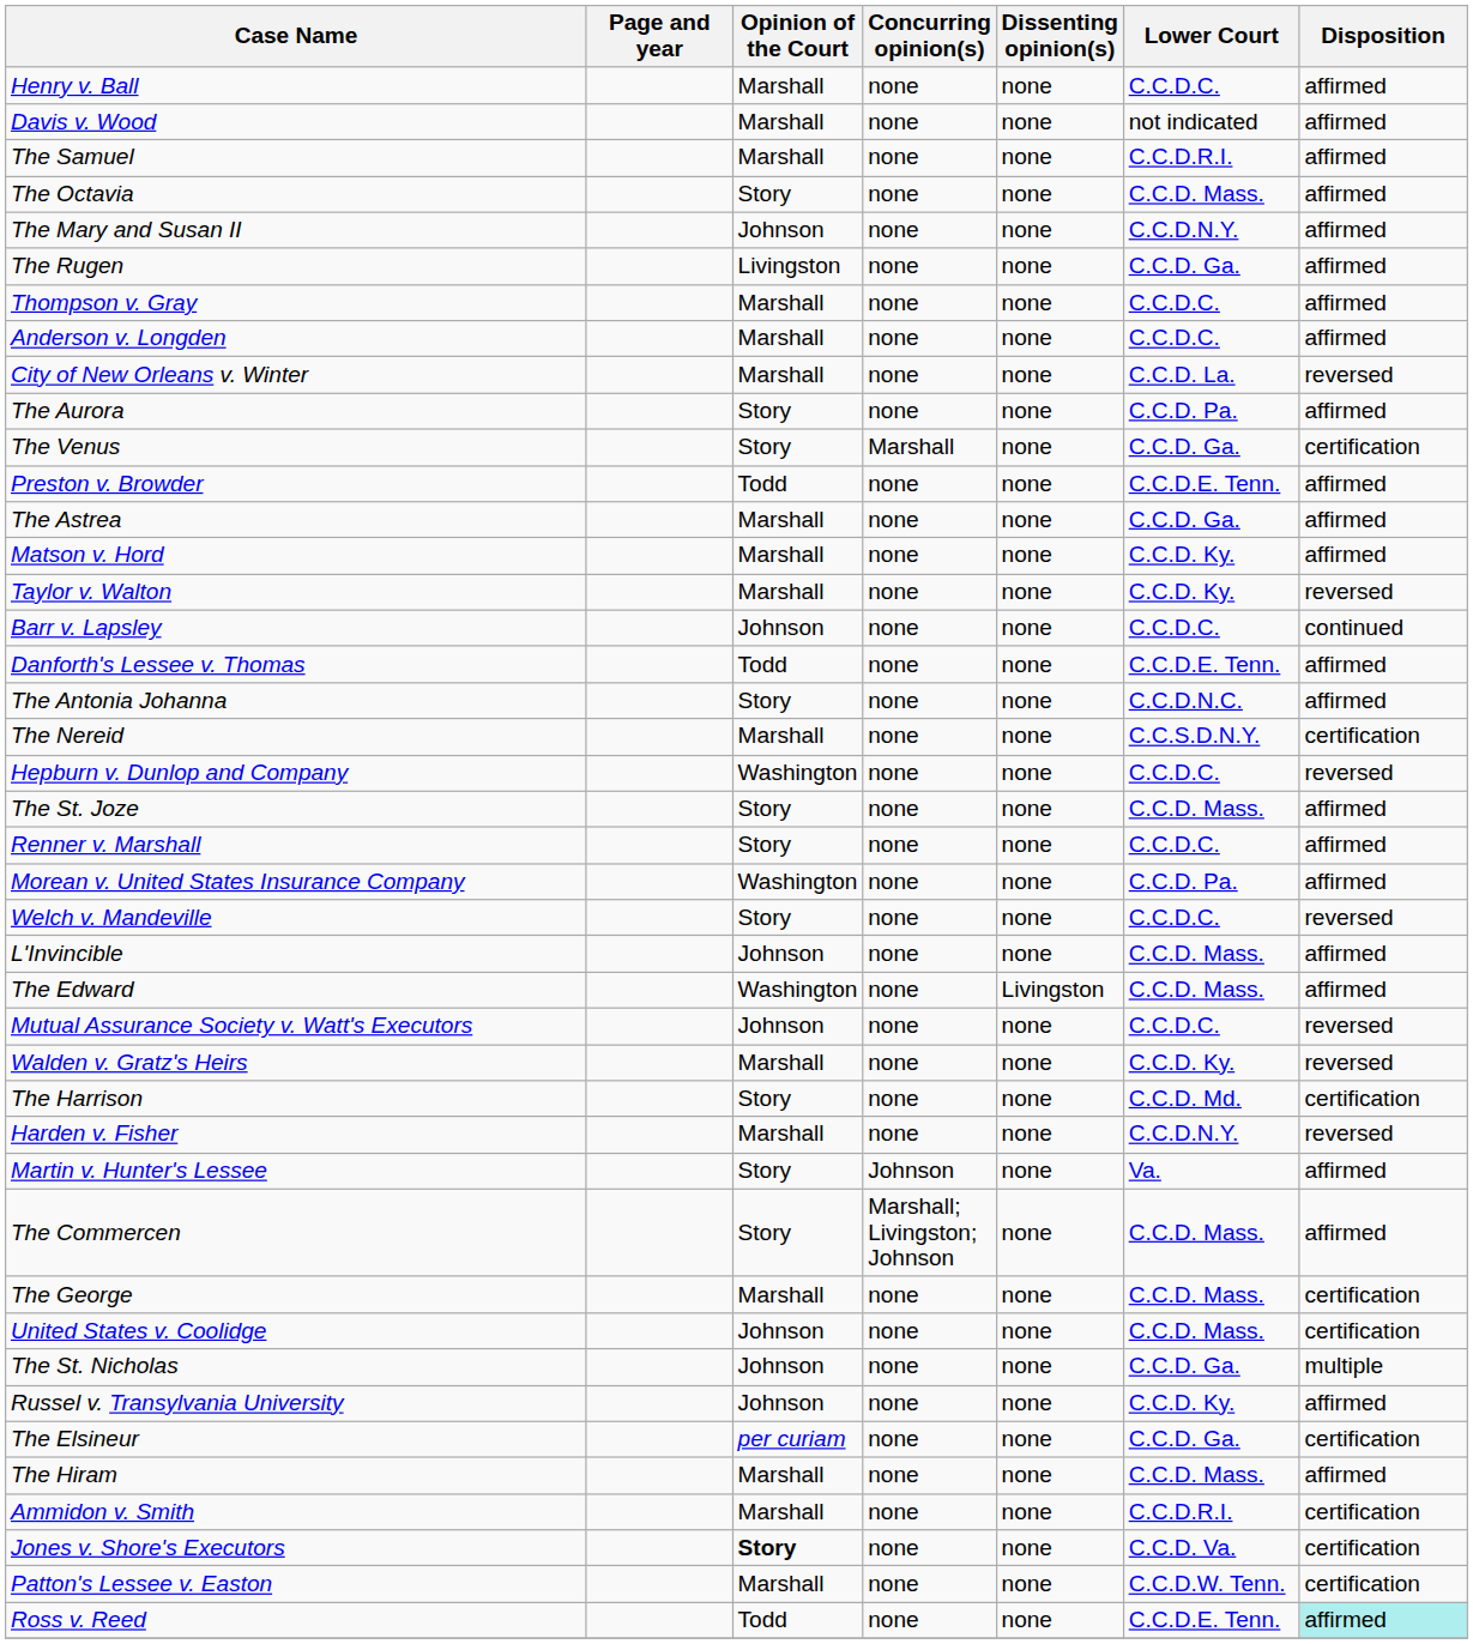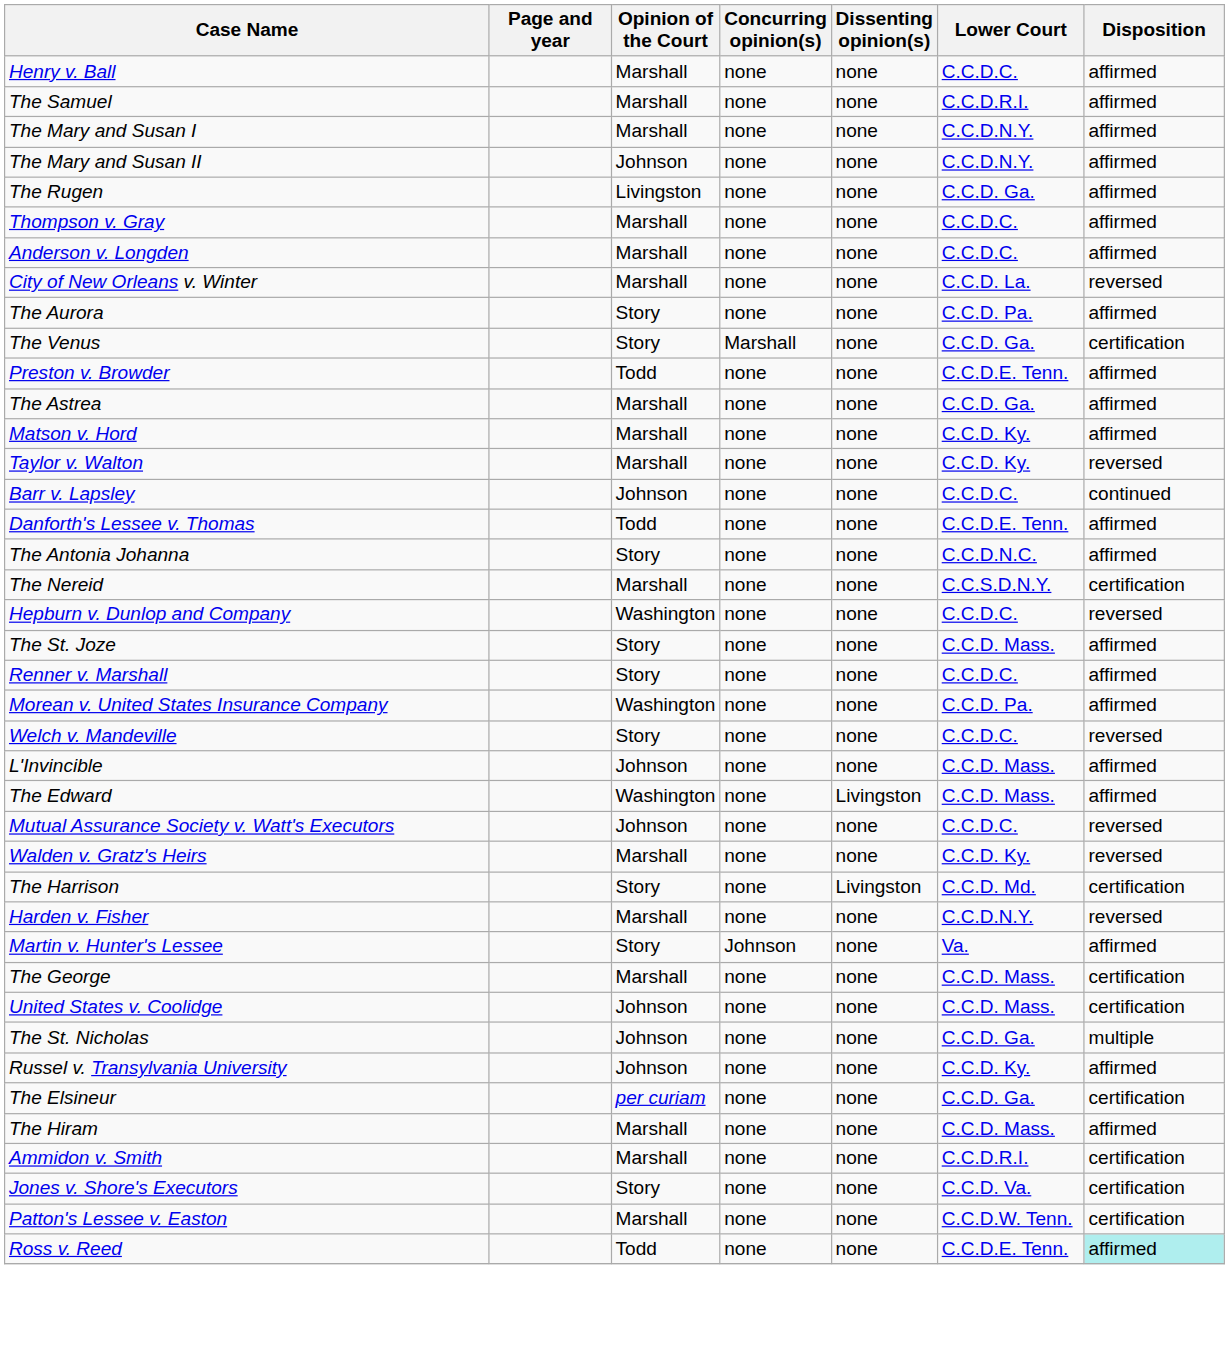- row: Davis v. Wood | Marshall | none | none | not indicated | affirmed
- row: The Octavia | Story | none | none | C.C.D. Mass. | affirmed
+ row: The Mary and Susan I | Marshall | none | none | C.C.D.N.Y. | affirmed
The Harrison | Dissenting opinion(s): none -> Livingston
- row: The Commercen | Story | Marshall; Livingston; Johnson | none | C.C.D. Mass. | affirmed
Jones v. Shore's Executors | Opinion of the Court: bold -> normal
